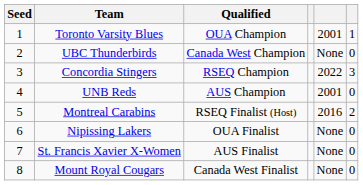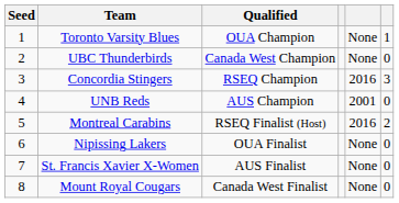Toronto Varsity Blues | column 5: 2001 -> None
Concordia Stingers | column 5: 2022 -> 2016
